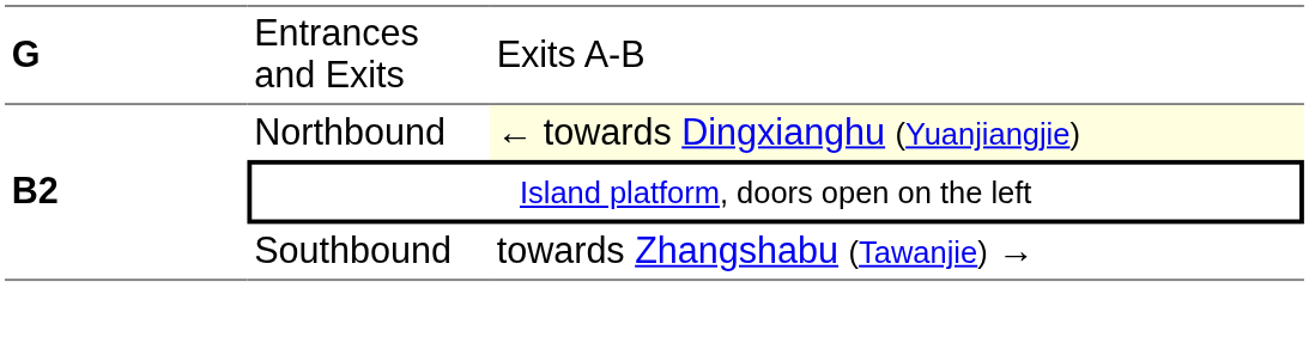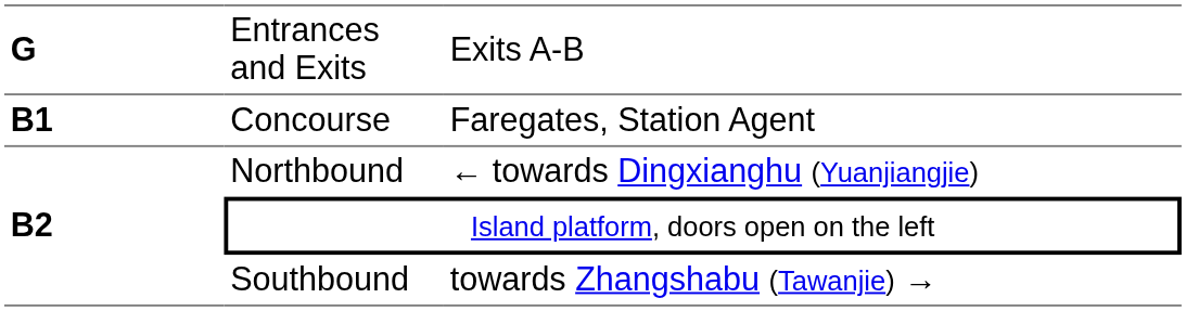+ row: B1 | Concourse | Faregates, Station Agent
Northbound | column 3: lightyellow background -> no background
